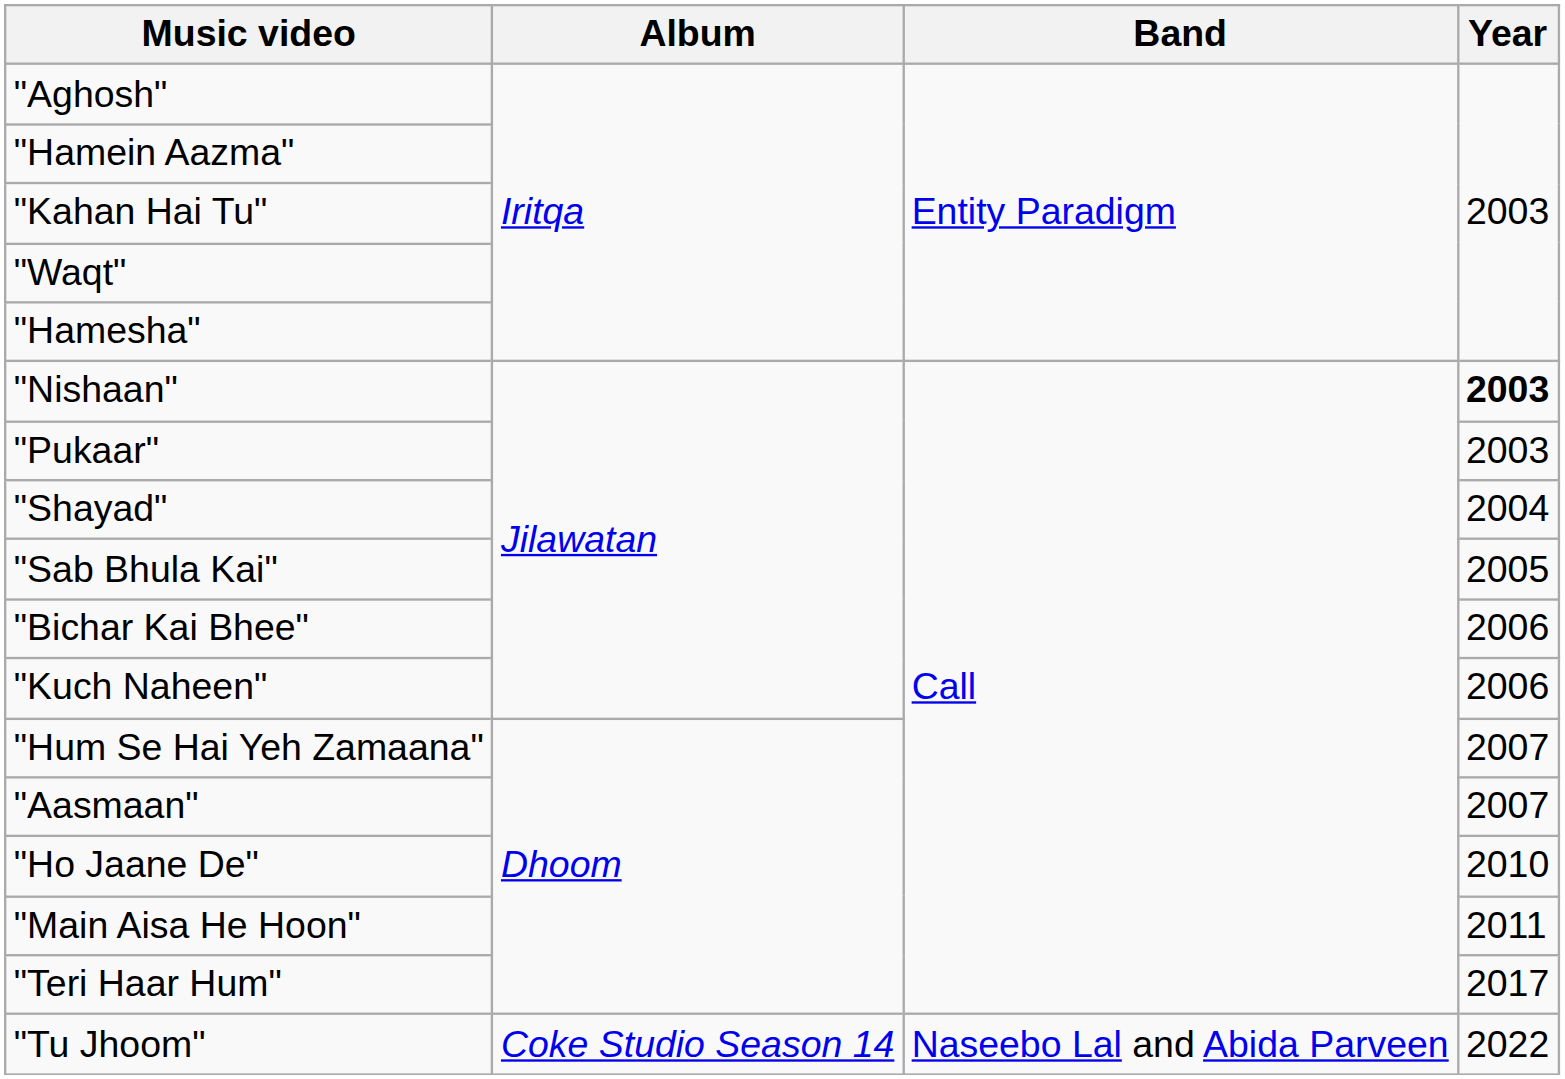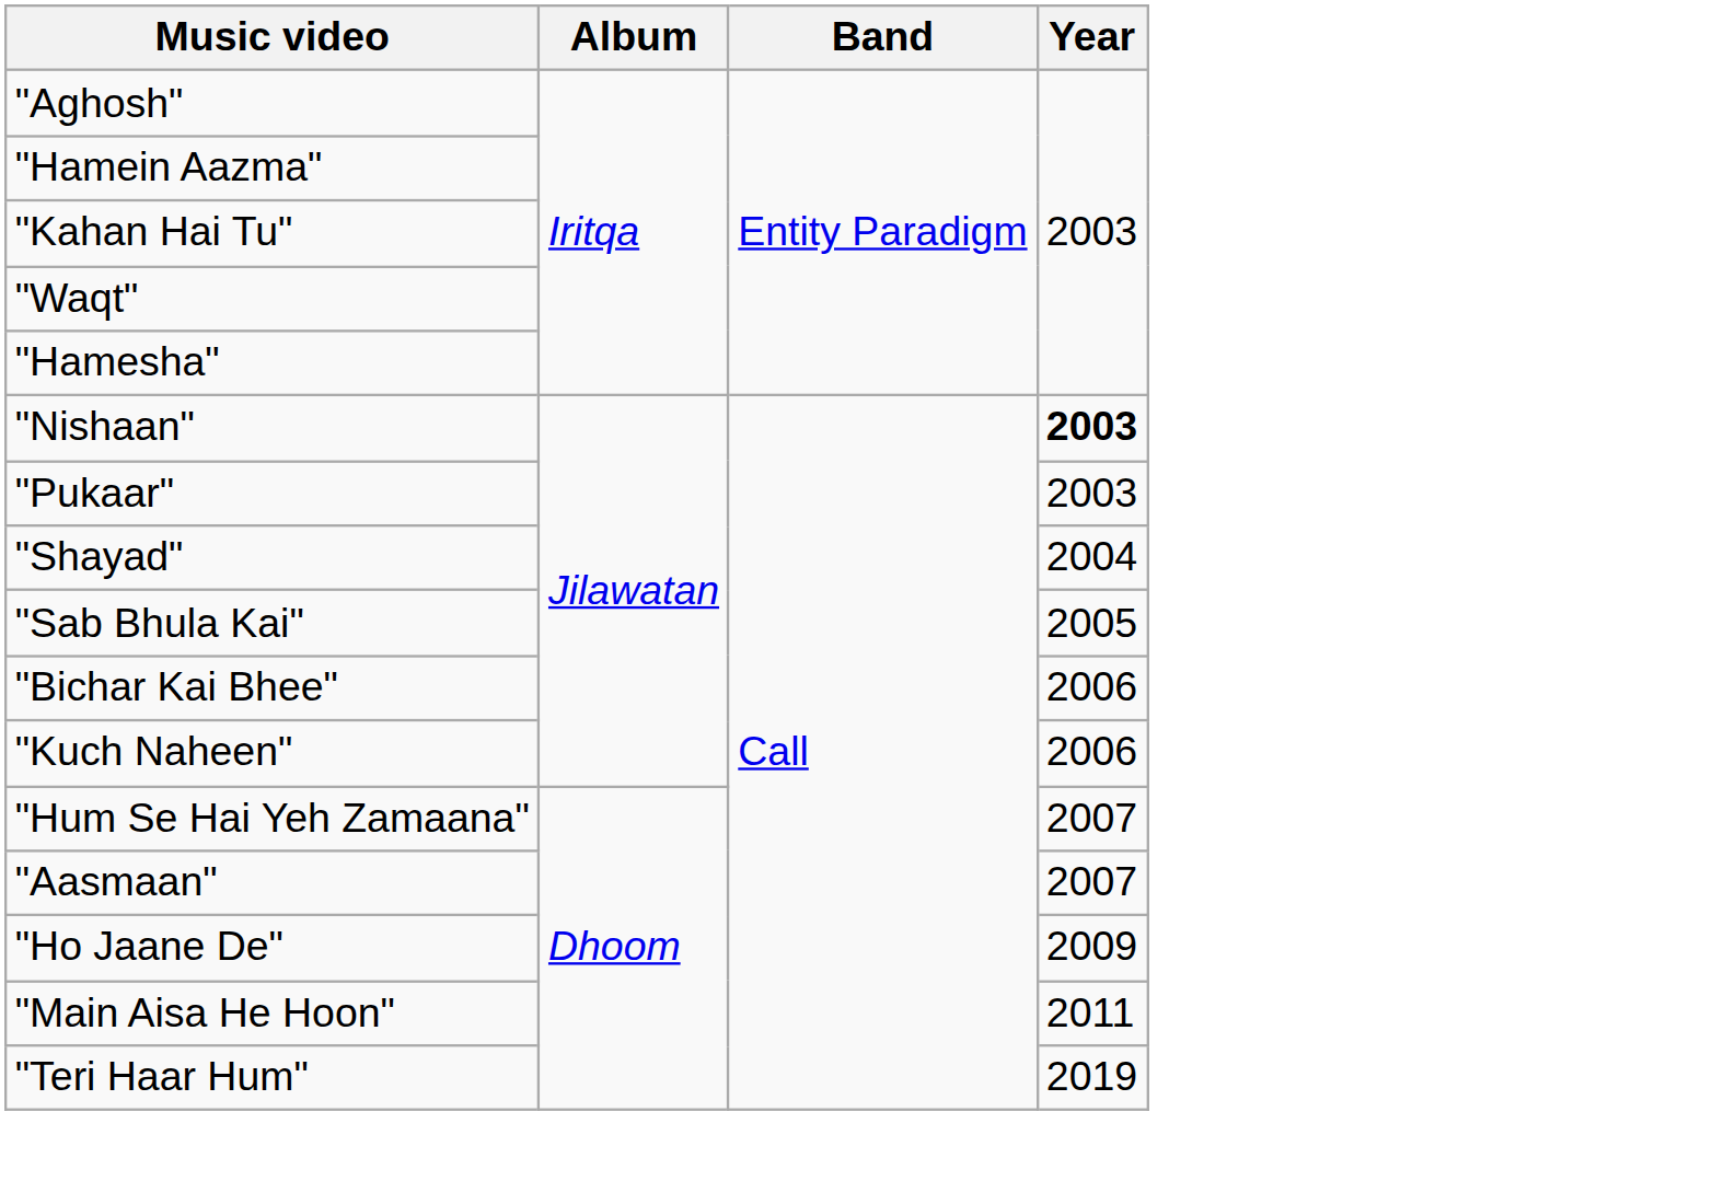"Ho Jaane De" | Year: 2010 -> 2009
"Teri Haar Hum" | Year: 2017 -> 2019
- row: "Tu Jhoom" | Coke Studio Season 14 | Naseebo Lal and Abida Parveen | 2022
